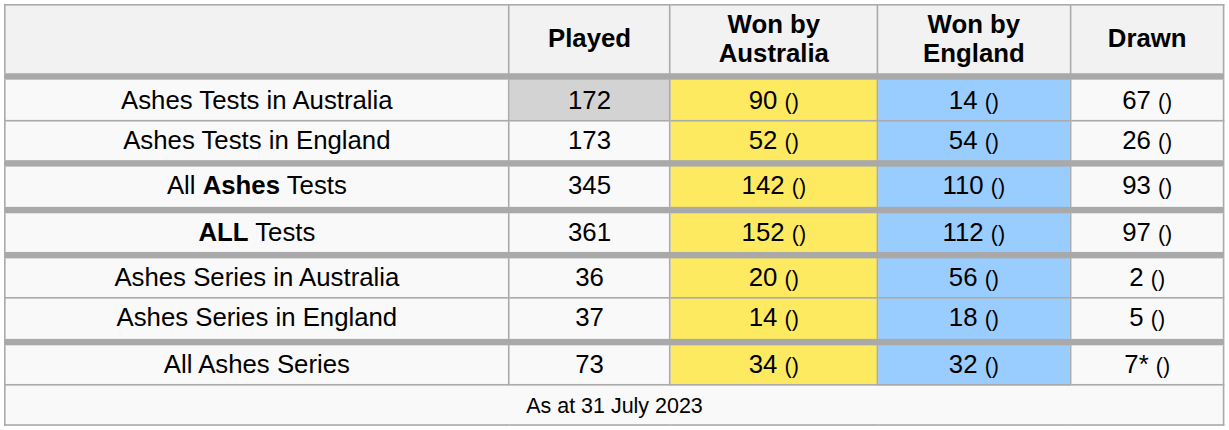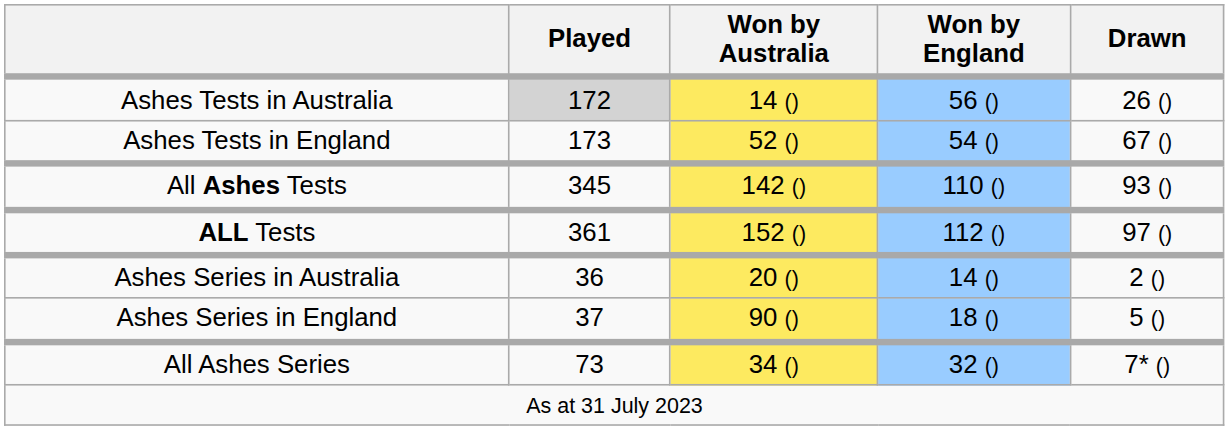Ashes Tests in Australia | Won by Australia: 90 () -> 14 ()
Ashes Tests in Australia | Won by England: 14 () -> 56 ()
Ashes Tests in Australia | Drawn: 67 () -> 26 ()
Ashes Tests in England | Drawn: 26 () -> 67 ()
Ashes Series in Australia | Won by England: 56 () -> 14 ()
Ashes Series in England | Won by Australia: 14 () -> 90 ()
